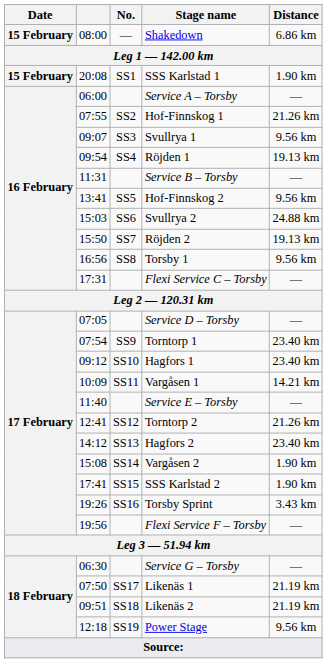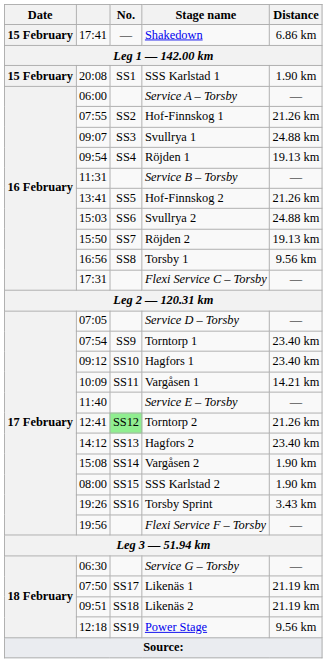Shakedown | column 2: 08:00 -> 17:41
Svullrya 1 | Distance: 9.56 km -> 24.88 km
Hof-Finnskog 2 | Distance: 9.56 km -> 21.26 km
Torntorp 2 | No.: no background -> lightgreen background
SSS Karlstad 2 | column 2: 17:41 -> 08:00
